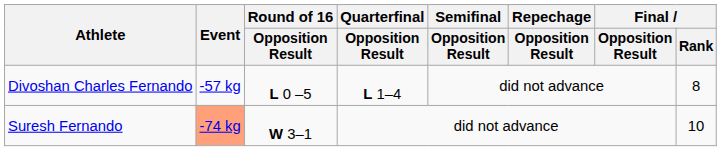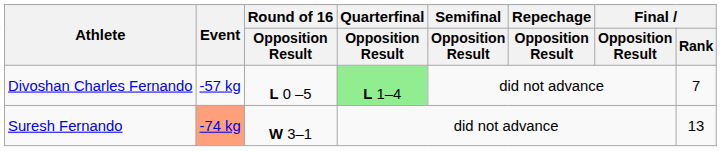Divoshan Charles Fernando | Quarterfinal / Opposition Result: no background -> lightgreen background
Divoshan Charles Fernando | Final / Rank: 8 -> 7
Suresh Fernando | Final / Rank: 10 -> 13
